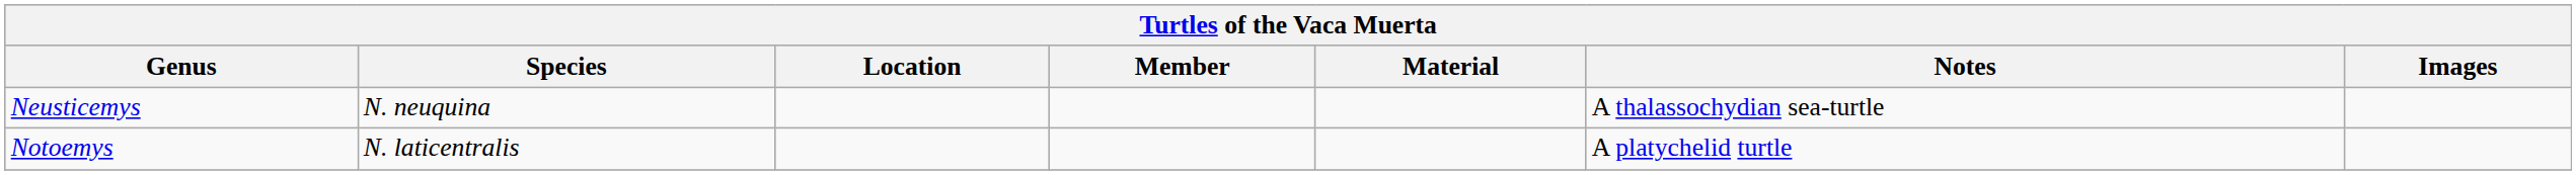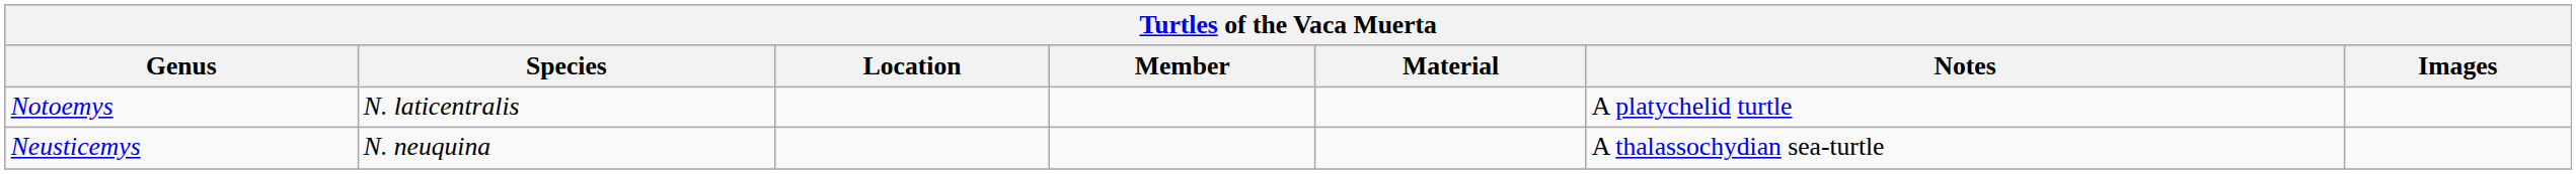rows swapped: Neusticemys <-> Notoemys
